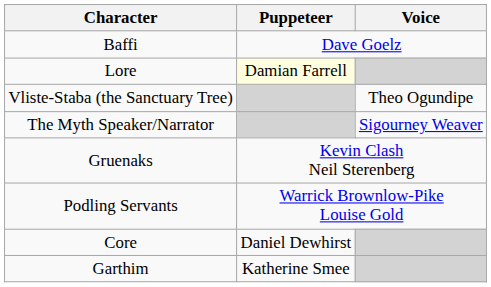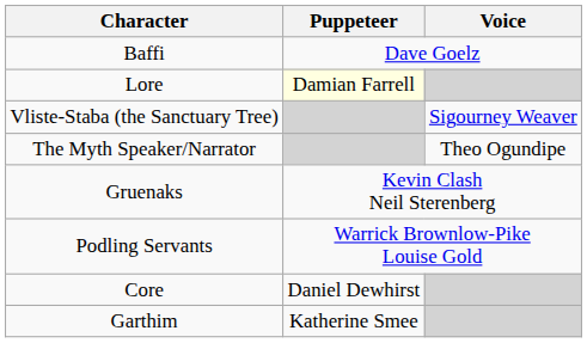Vliste-Staba (the Sanctuary Tree) | Voice: Theo Ogundipe -> Sigourney Weaver
The Myth Speaker/Narrator | Voice: Sigourney Weaver -> Theo Ogundipe
